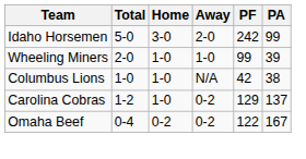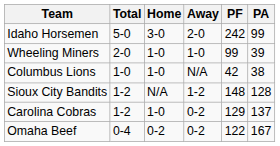+ row: Sioux City Bandits | 1-2 | N/A | 1-2 | 148 | 128
